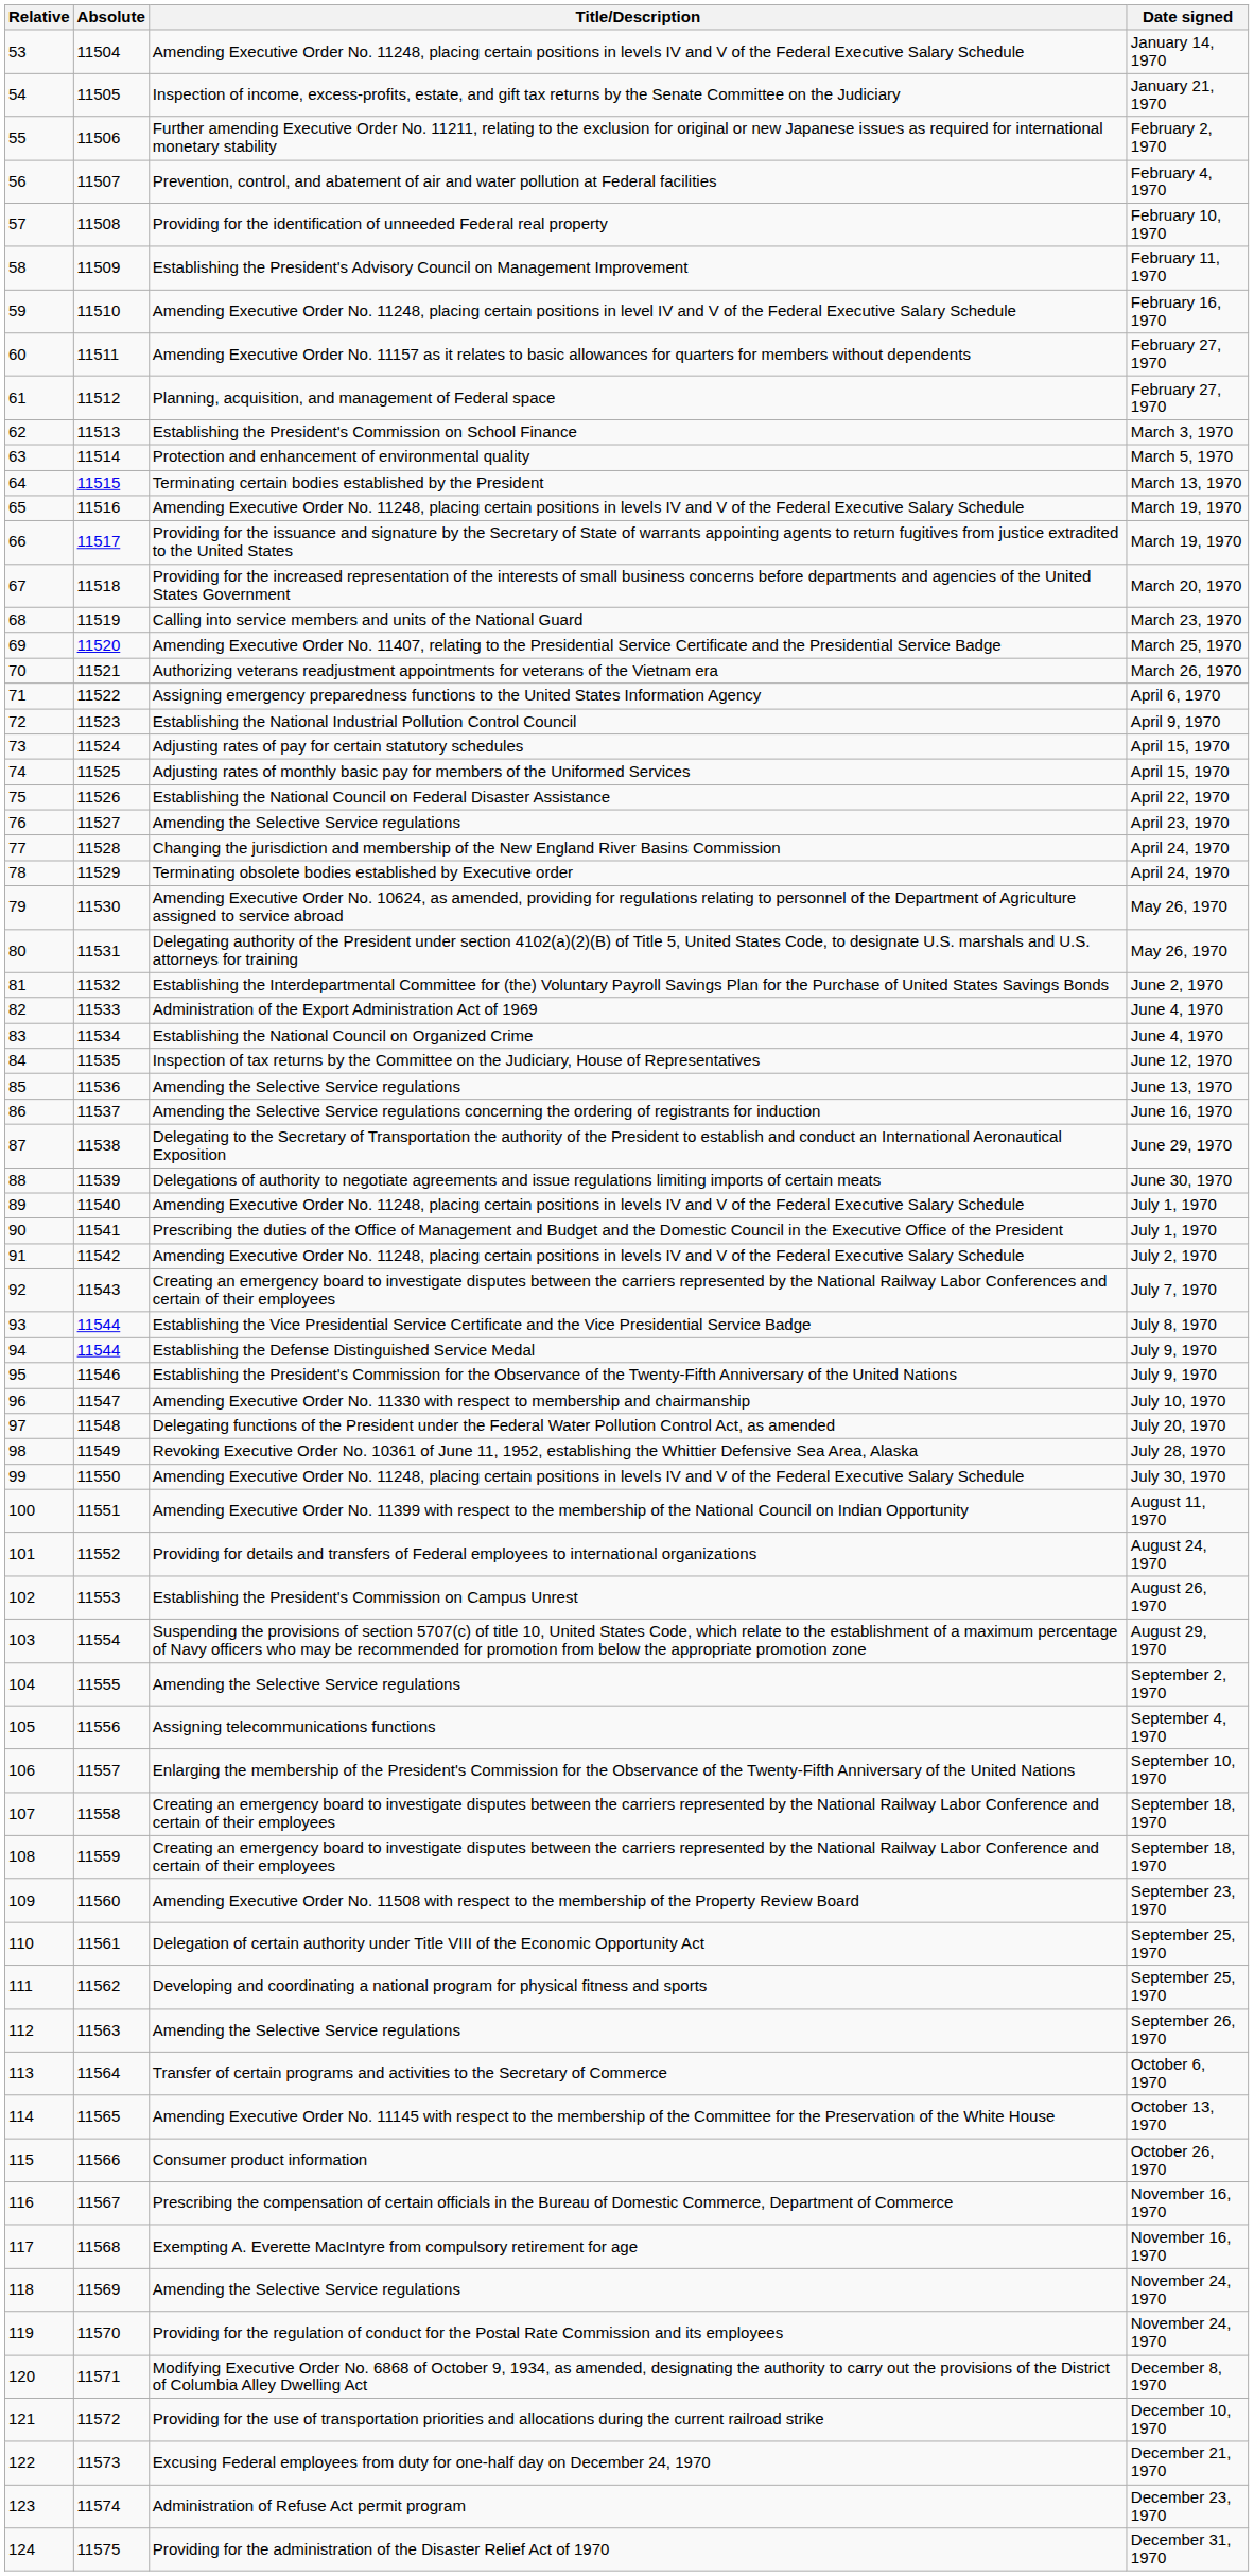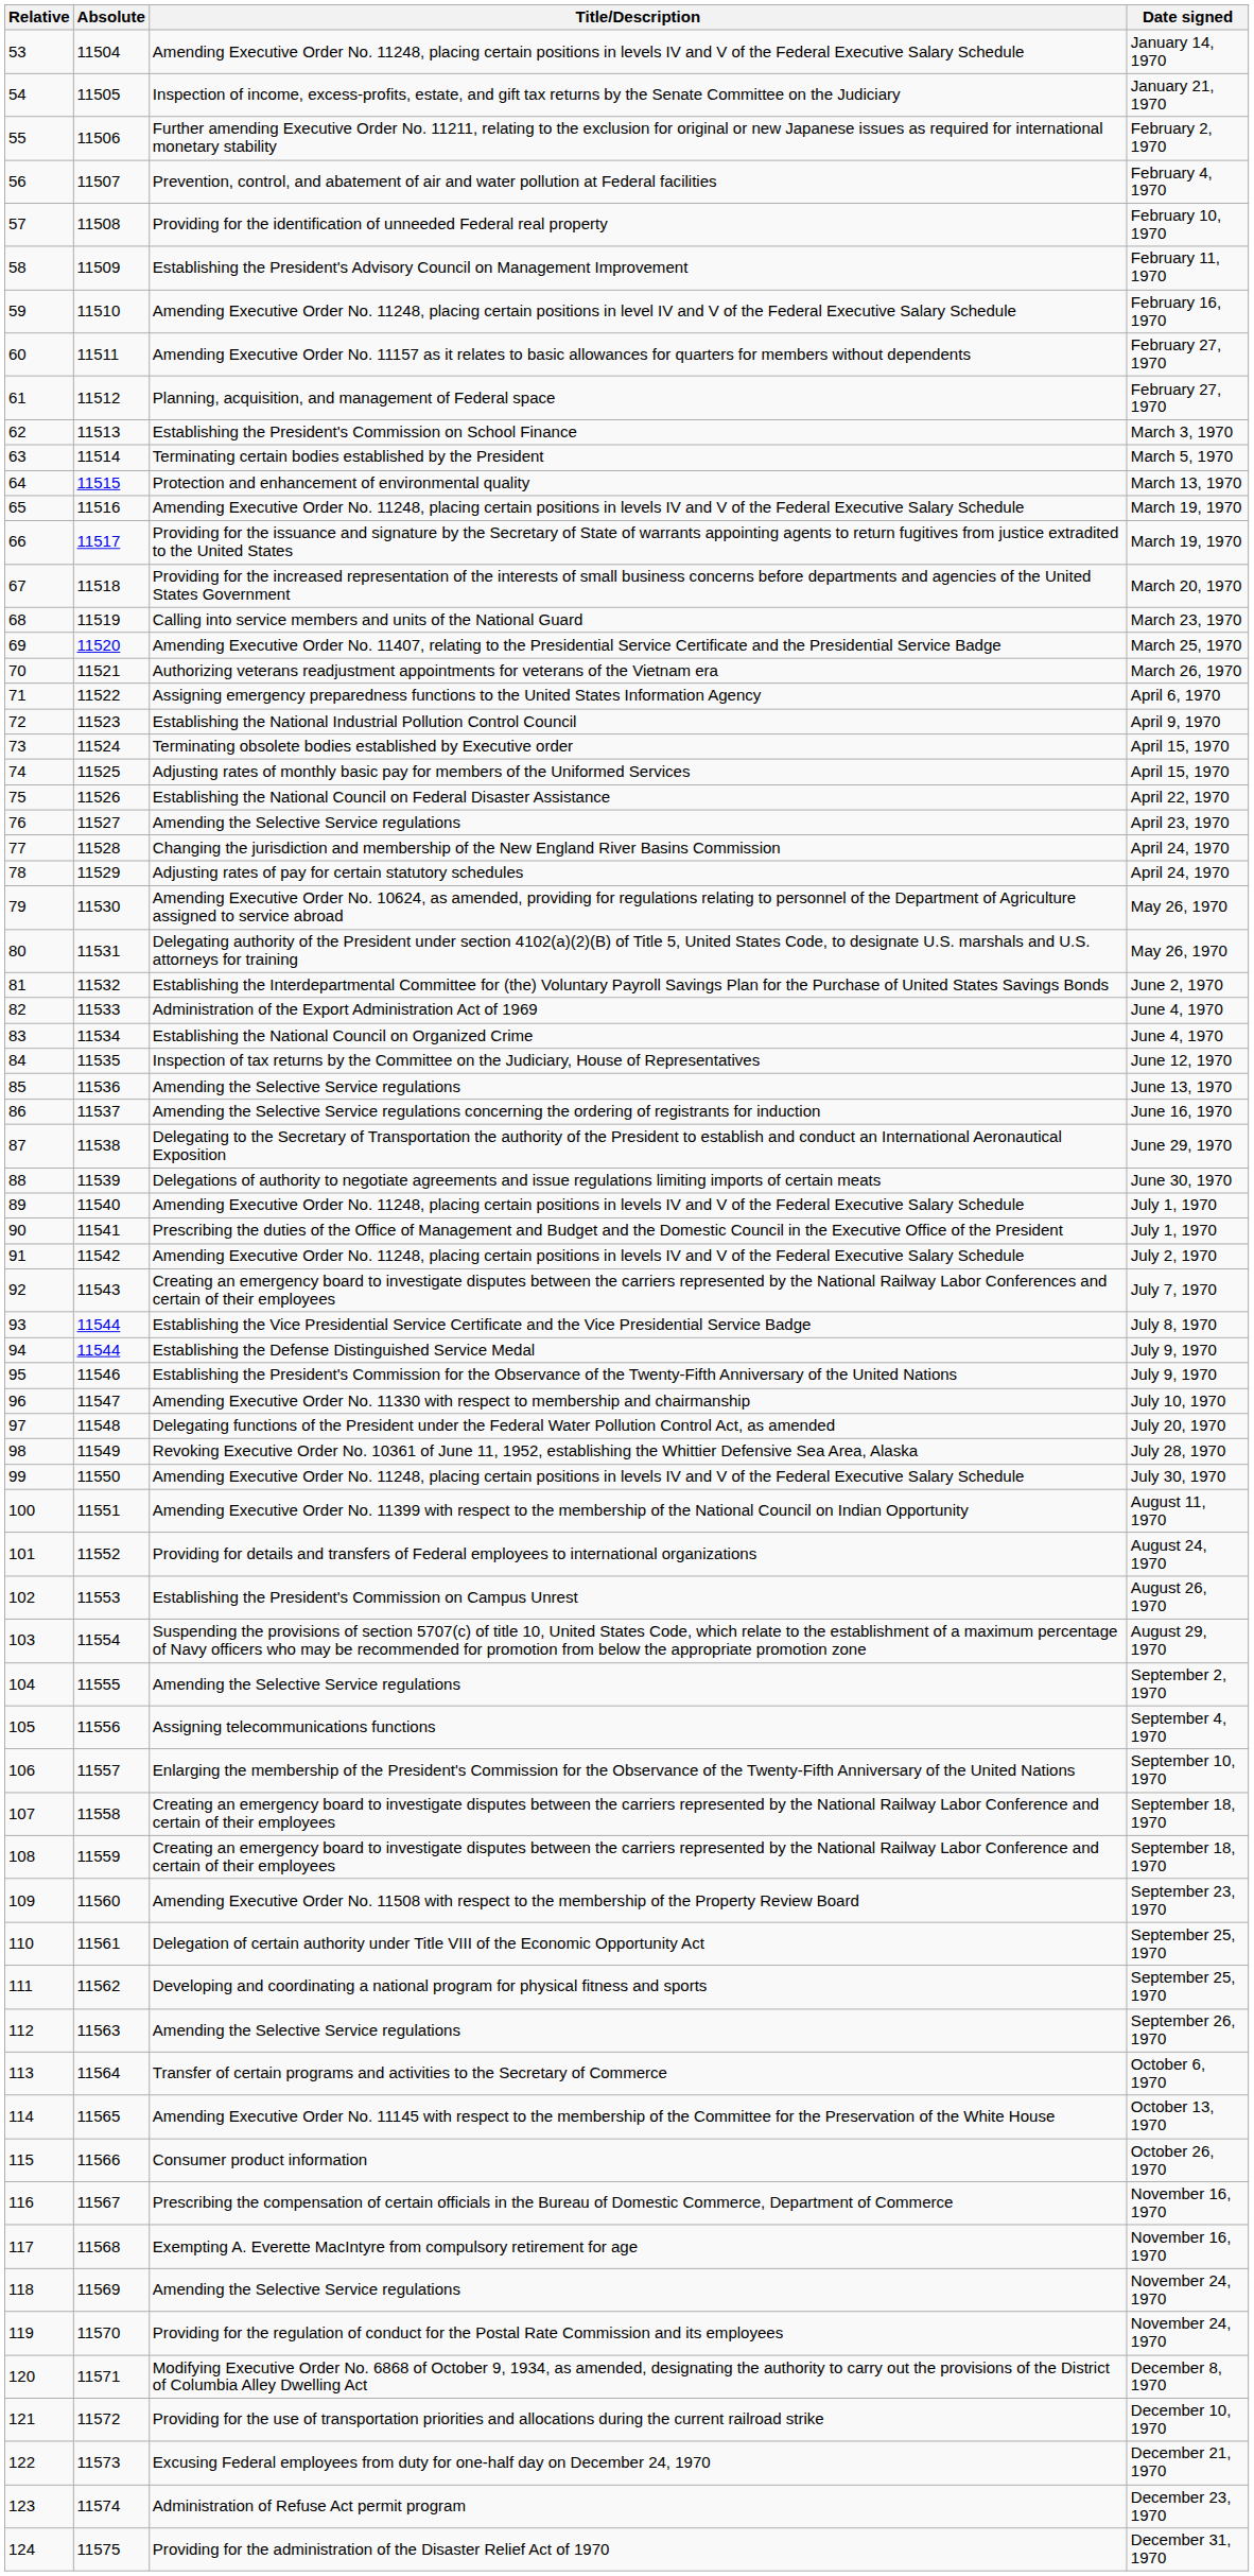63 | Title/Description: Protection and enhancement of environmental quality -> Terminating certain bodies established by the President
64 | Title/Description: Terminating certain bodies established by the President -> Protection and enhancement of environmental quality
73 | Title/Description: Adjusting rates of pay for certain statutory schedules -> Terminating obsolete bodies established by Executive order
78 | Title/Description: Terminating obsolete bodies established by Executive order -> Adjusting rates of pay for certain statutory schedules
